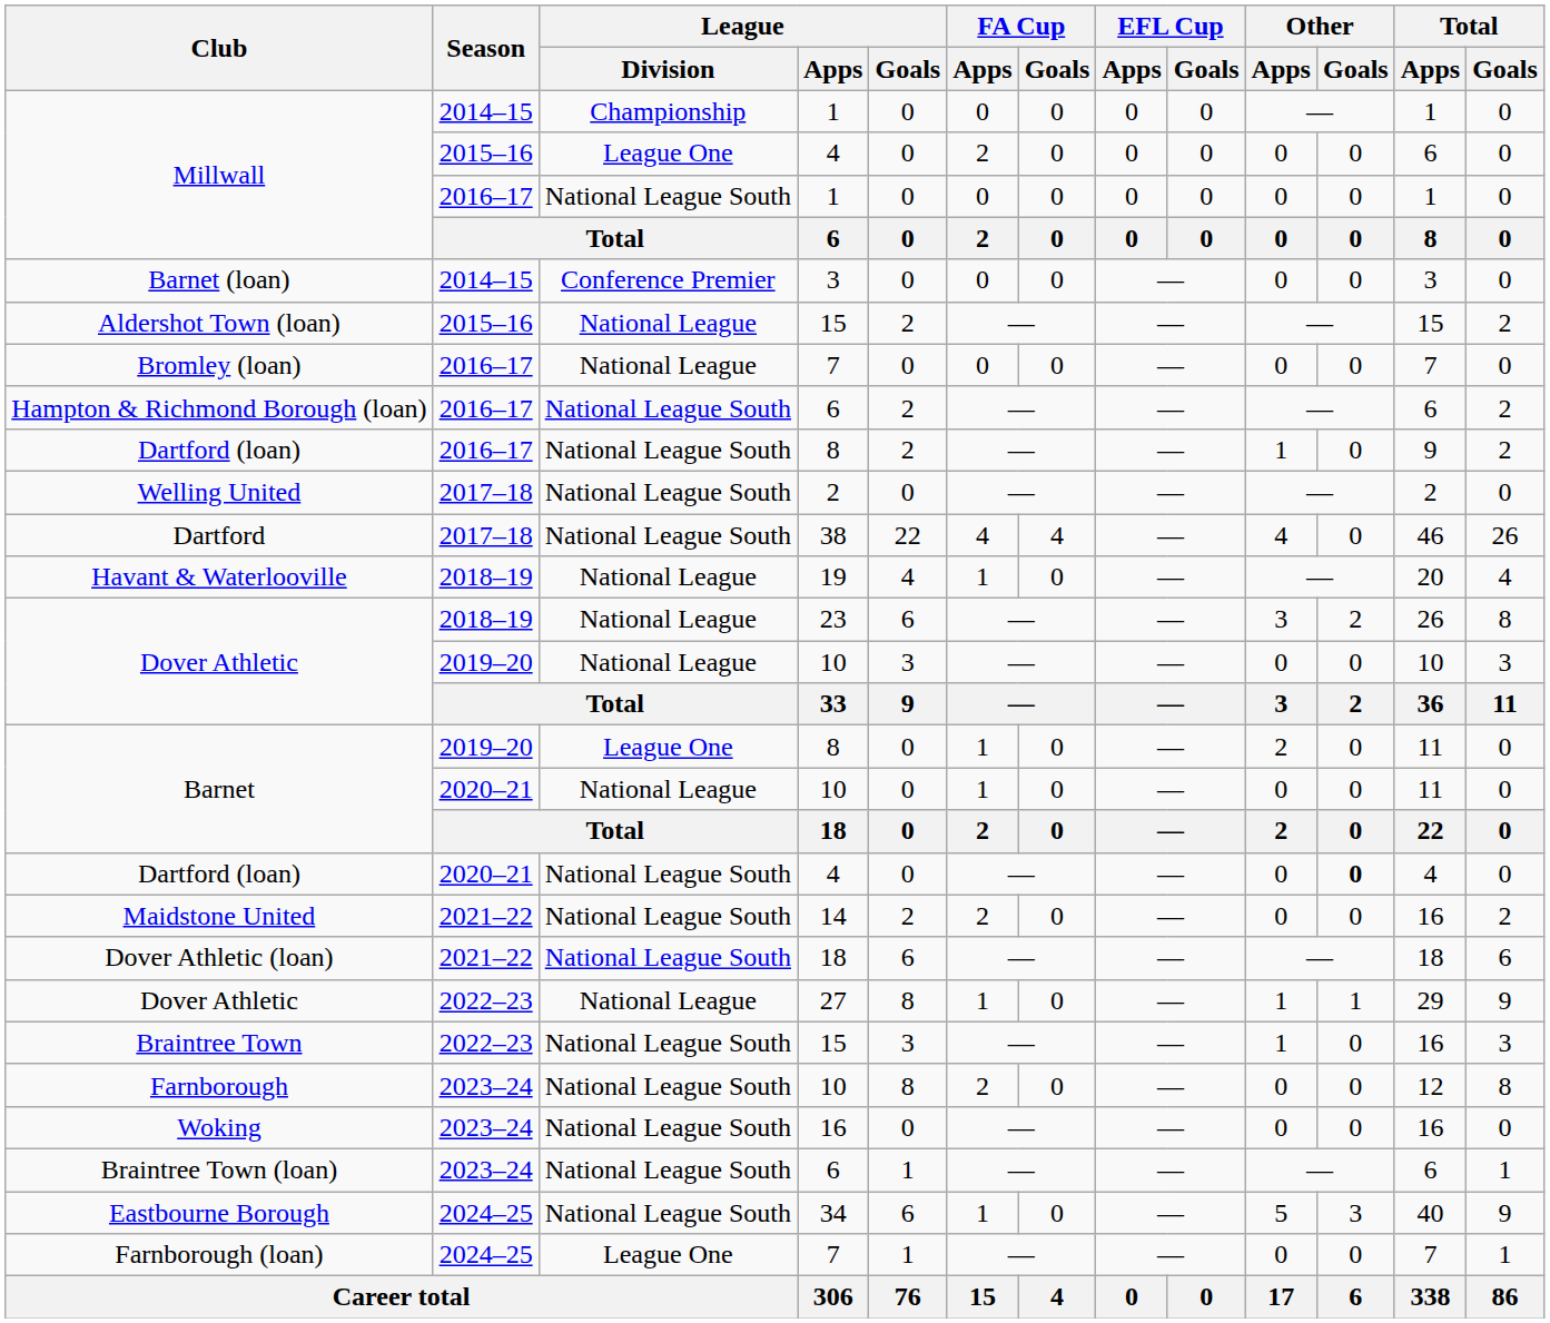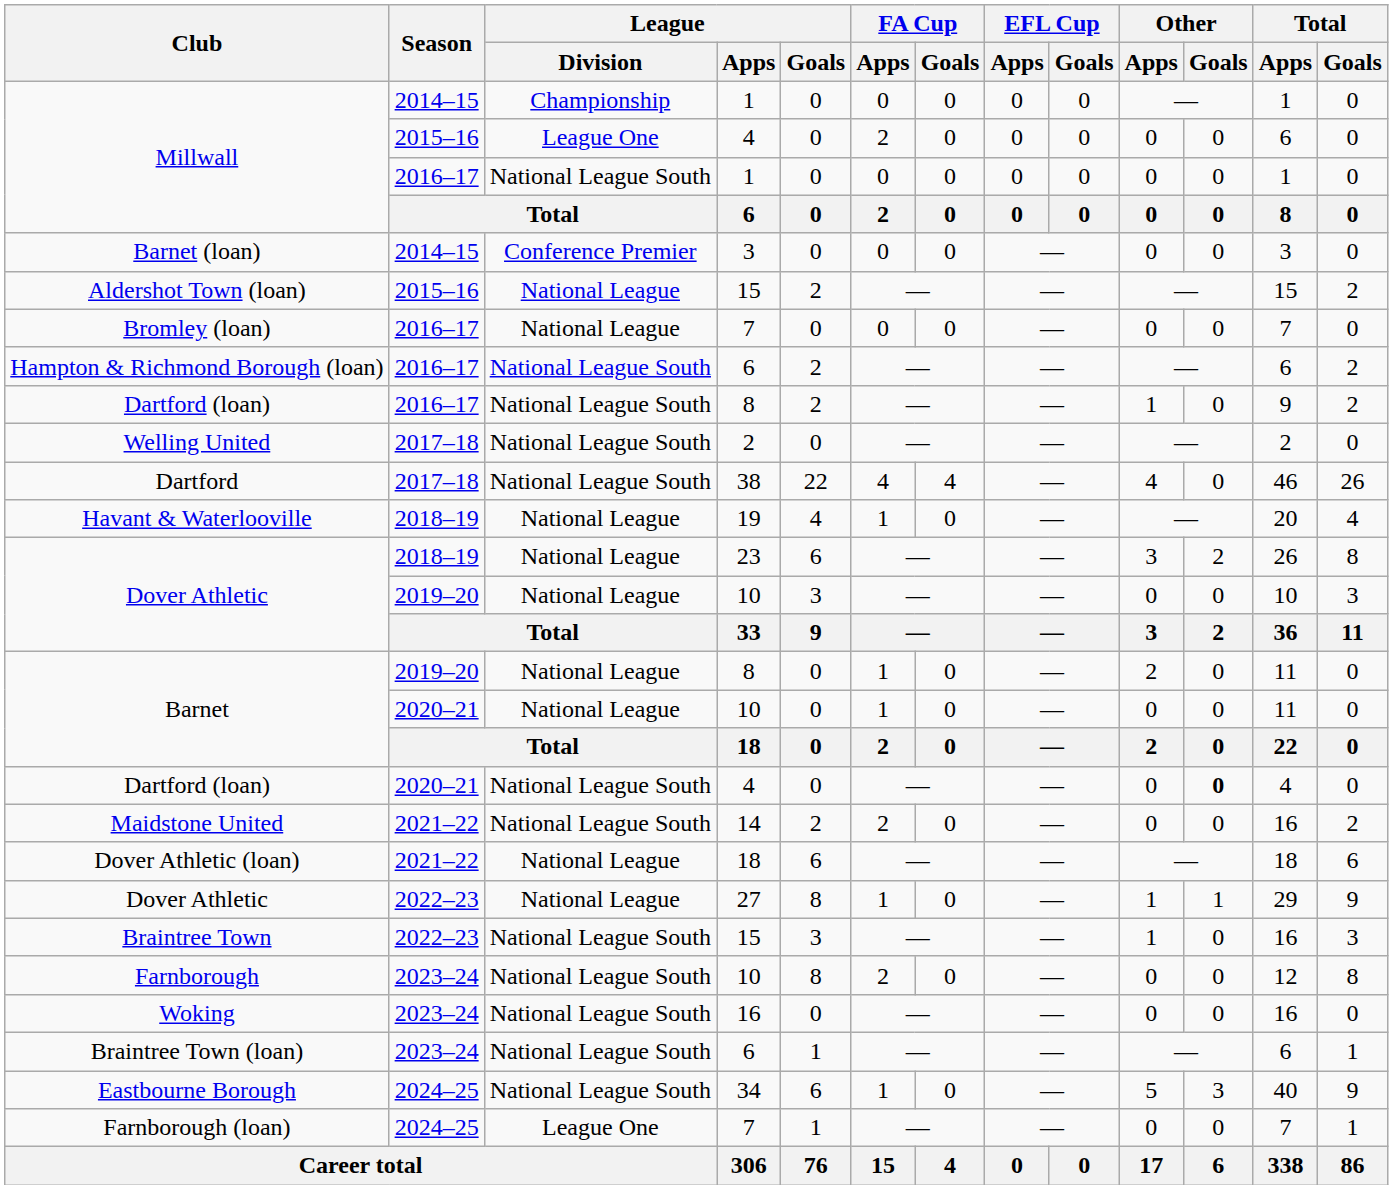Barnet / 2019–20 | League / Division: League One -> National League
Dover Athletic (loan) | League / Division: National League South -> National League
